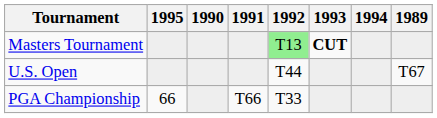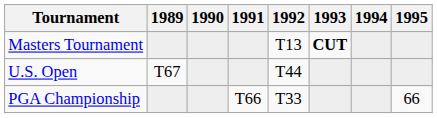columns swapped: 1989 <-> 1995
Masters Tournament | 1992: lightgreen background -> no background
